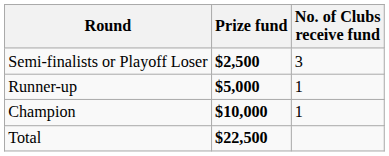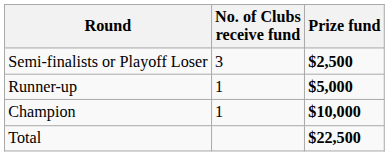columns swapped: No. of Clubs receive fund <-> Prize fund
